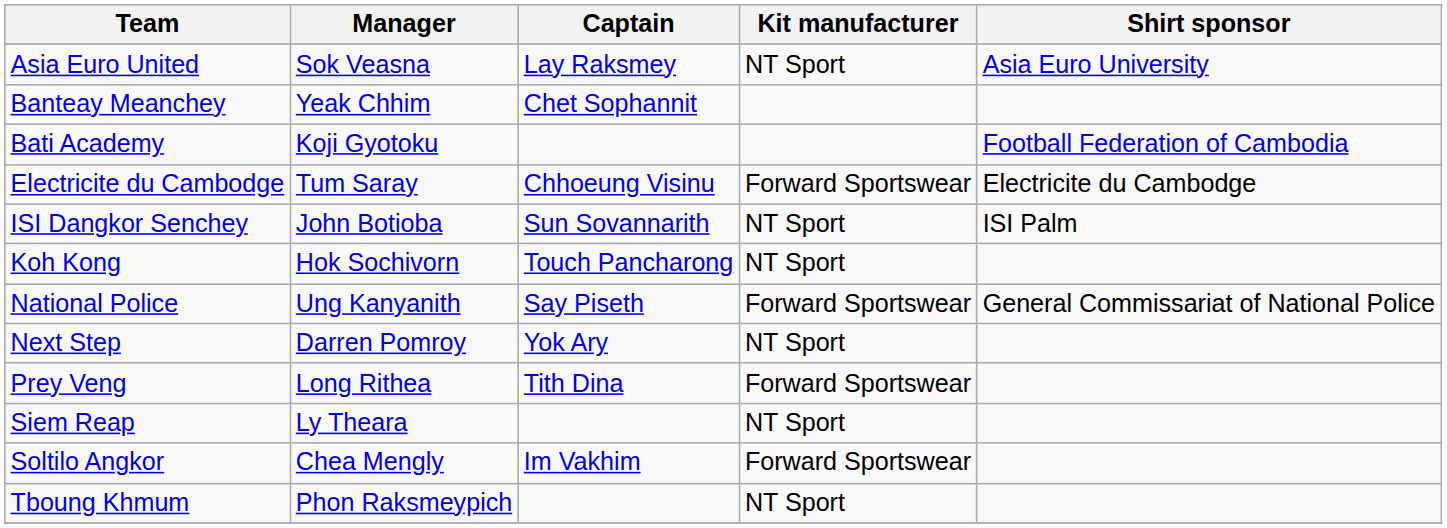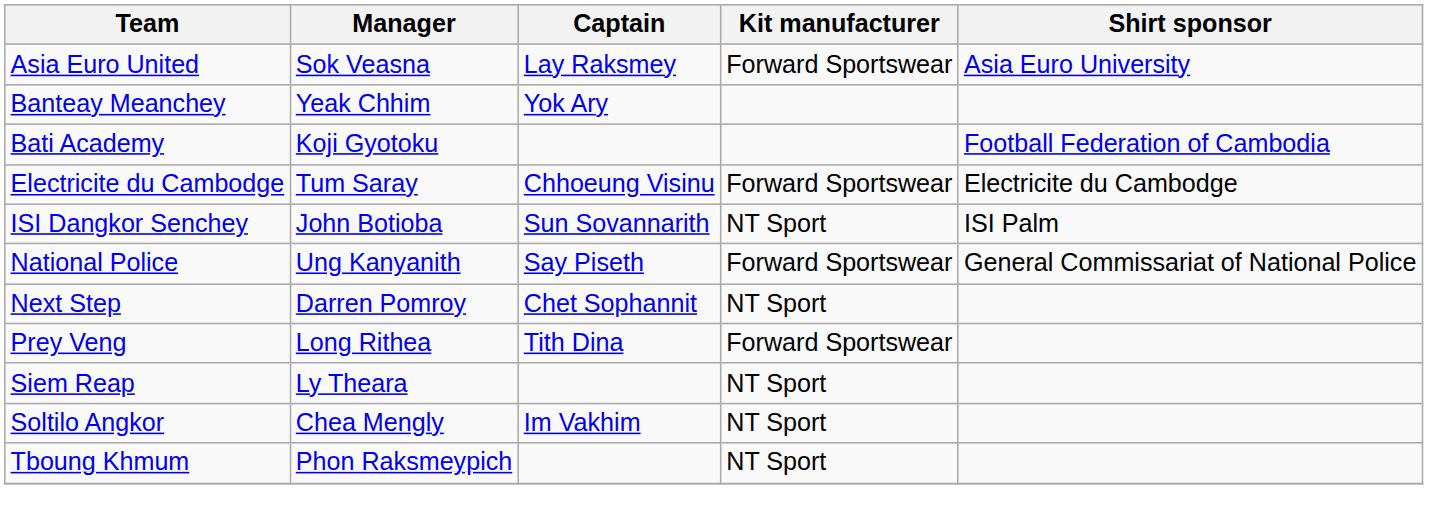Asia Euro United | Kit manufacturer: NT Sport -> Forward Sportswear
Banteay Meanchey | Captain: Chet Sophannit -> Yok Ary
- row: Koh Kong | Hok Sochivorn | Touch Pancharong | NT Sport
Next Step | Captain: Yok Ary -> Chet Sophannit
Soltilo Angkor | Kit manufacturer: Forward Sportswear -> NT Sport
